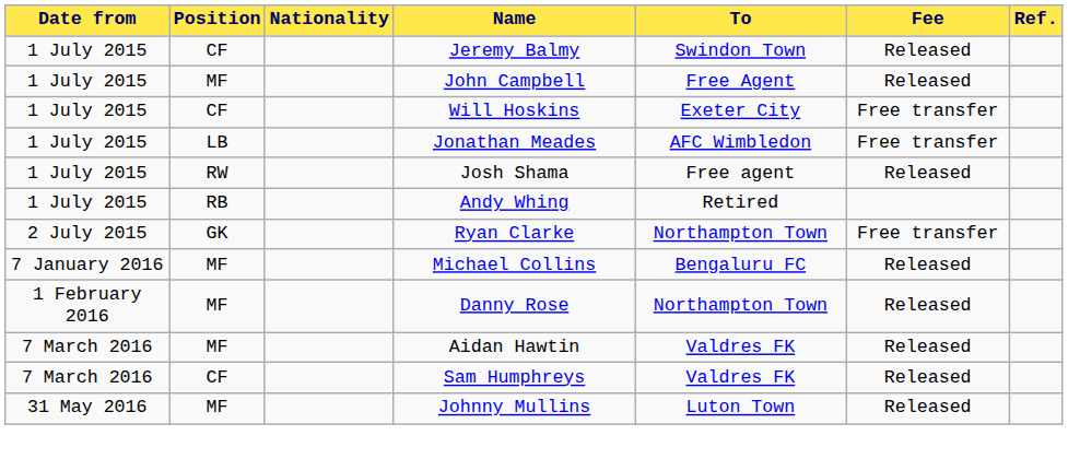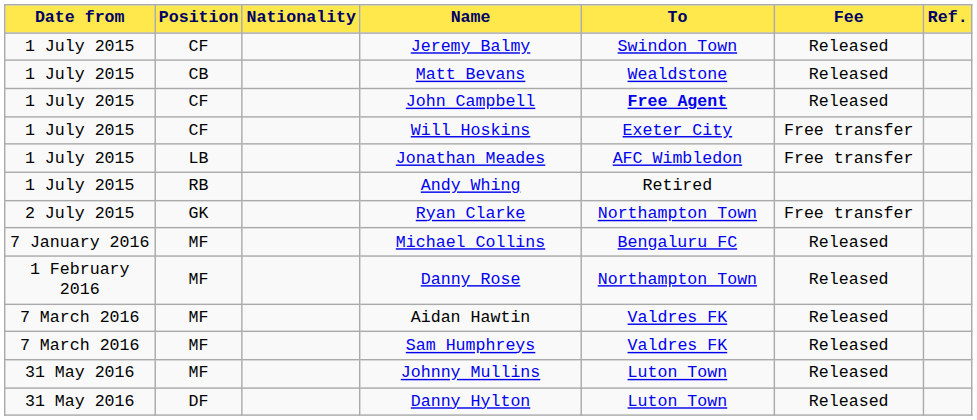+ row: 1 July 2015 | CB | Matt Bevans | Wealdstone | Released
John Campbell | Position: MF -> CF
John Campbell | To: normal -> bold
- row: 1 July 2015 | RW | Josh Shama | Free agent | Released
Sam Humphreys | Position: CF -> MF
+ row: 31 May 2016 | DF | Danny Hylton | Luton Town | Released
